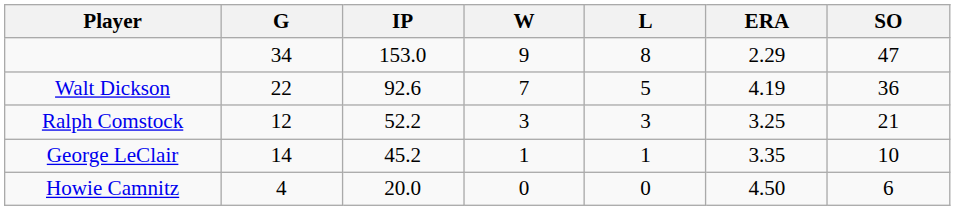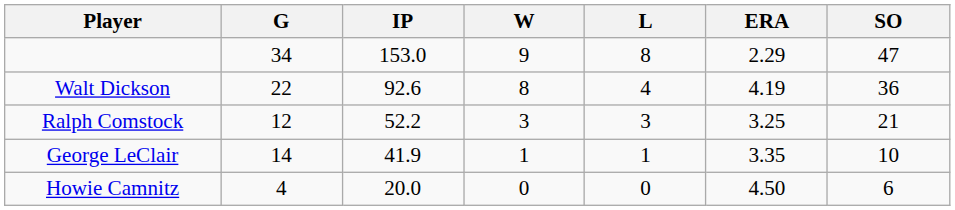Walt Dickson | W: 7 -> 8
Walt Dickson | L: 5 -> 4
George LeClair | IP: 45.2 -> 41.9
